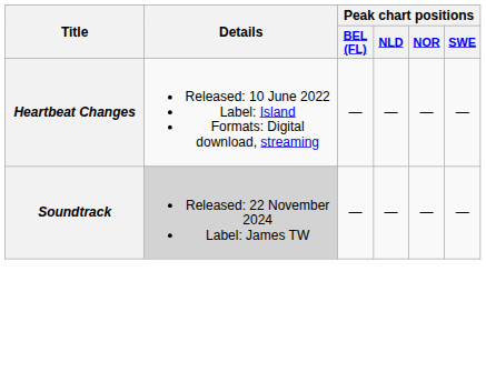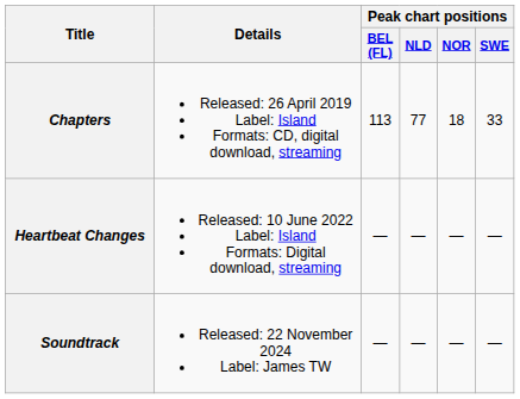+ row: Chapters | Released: 26 April 2019 Label: Island Formats: CD, digital download, streaming | 113 | 77 | 18 | 33
Soundtrack | Details: lightgrey background -> no background
